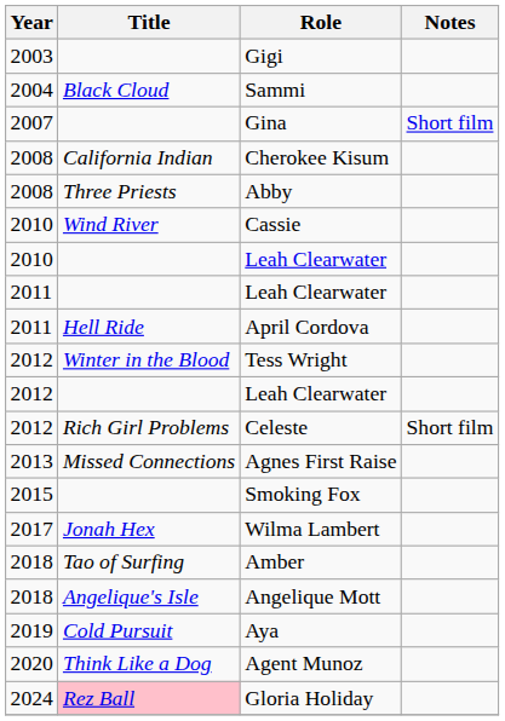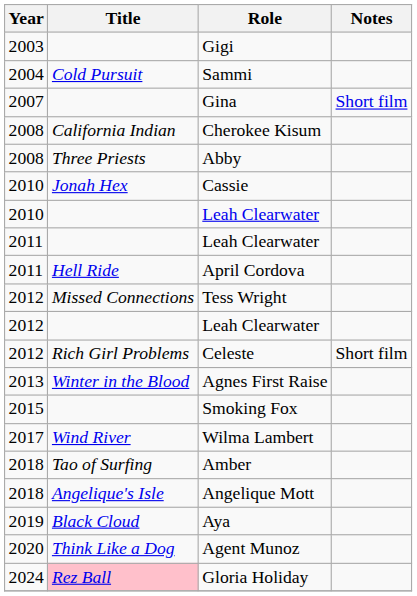Sammi | Title: Black Cloud -> Cold Pursuit
Cassie | Title: Wind River -> Jonah Hex
Tess Wright | Title: Winter in the Blood -> Missed Connections
Agnes First Raise | Title: Missed Connections -> Winter in the Blood
Wilma Lambert | Title: Jonah Hex -> Wind River
Aya | Title: Cold Pursuit -> Black Cloud
